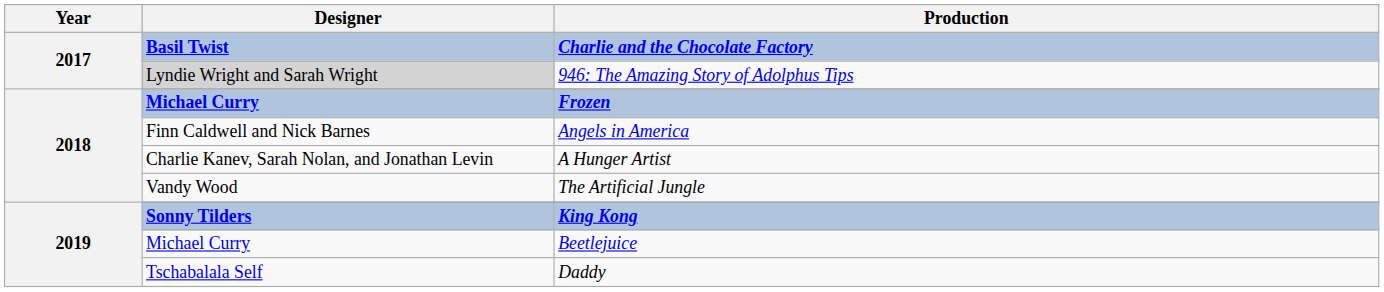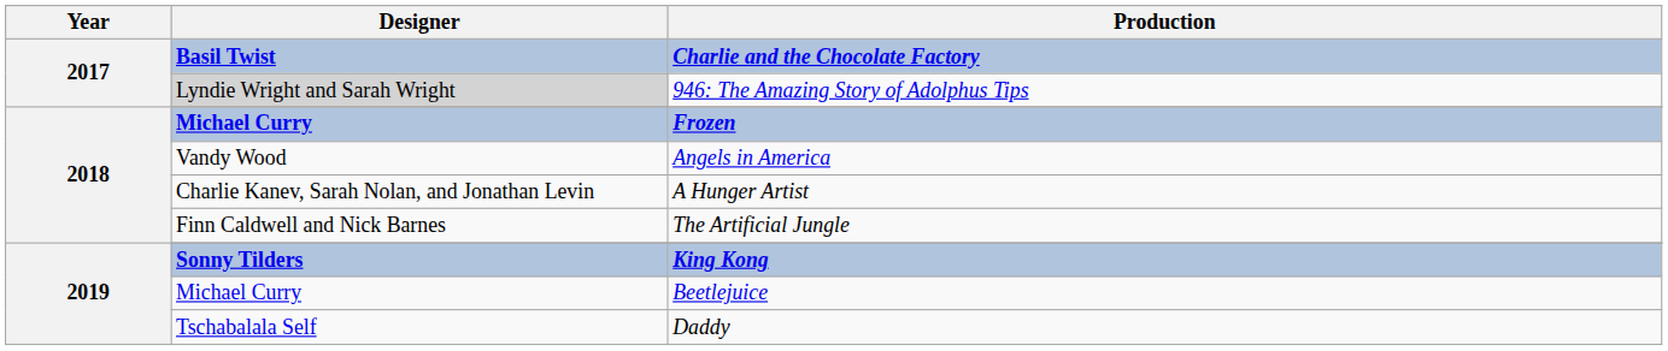Angels in America | Designer: Finn Caldwell and Nick Barnes -> Vandy Wood
The Artificial Jungle | Designer: Vandy Wood -> Finn Caldwell and Nick Barnes
